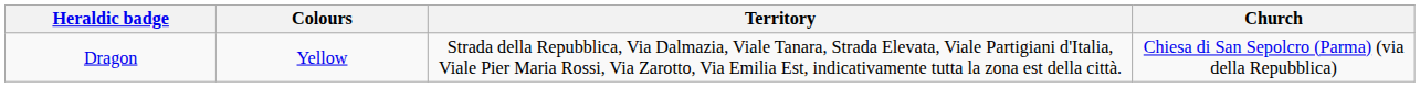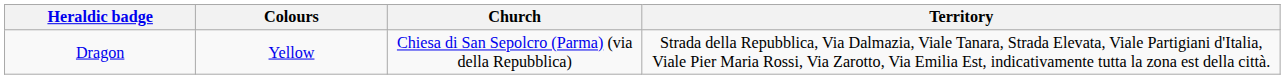columns swapped: Territory <-> Church
